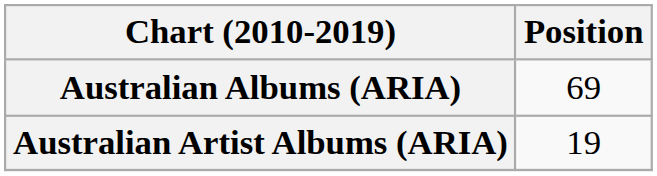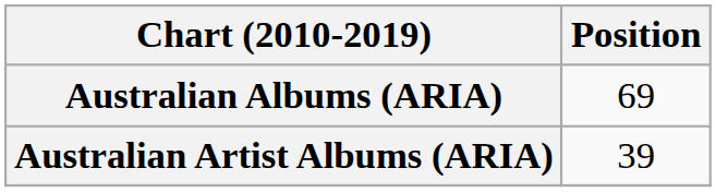Australian Artist Albums (ARIA) | Position: 19 -> 39
